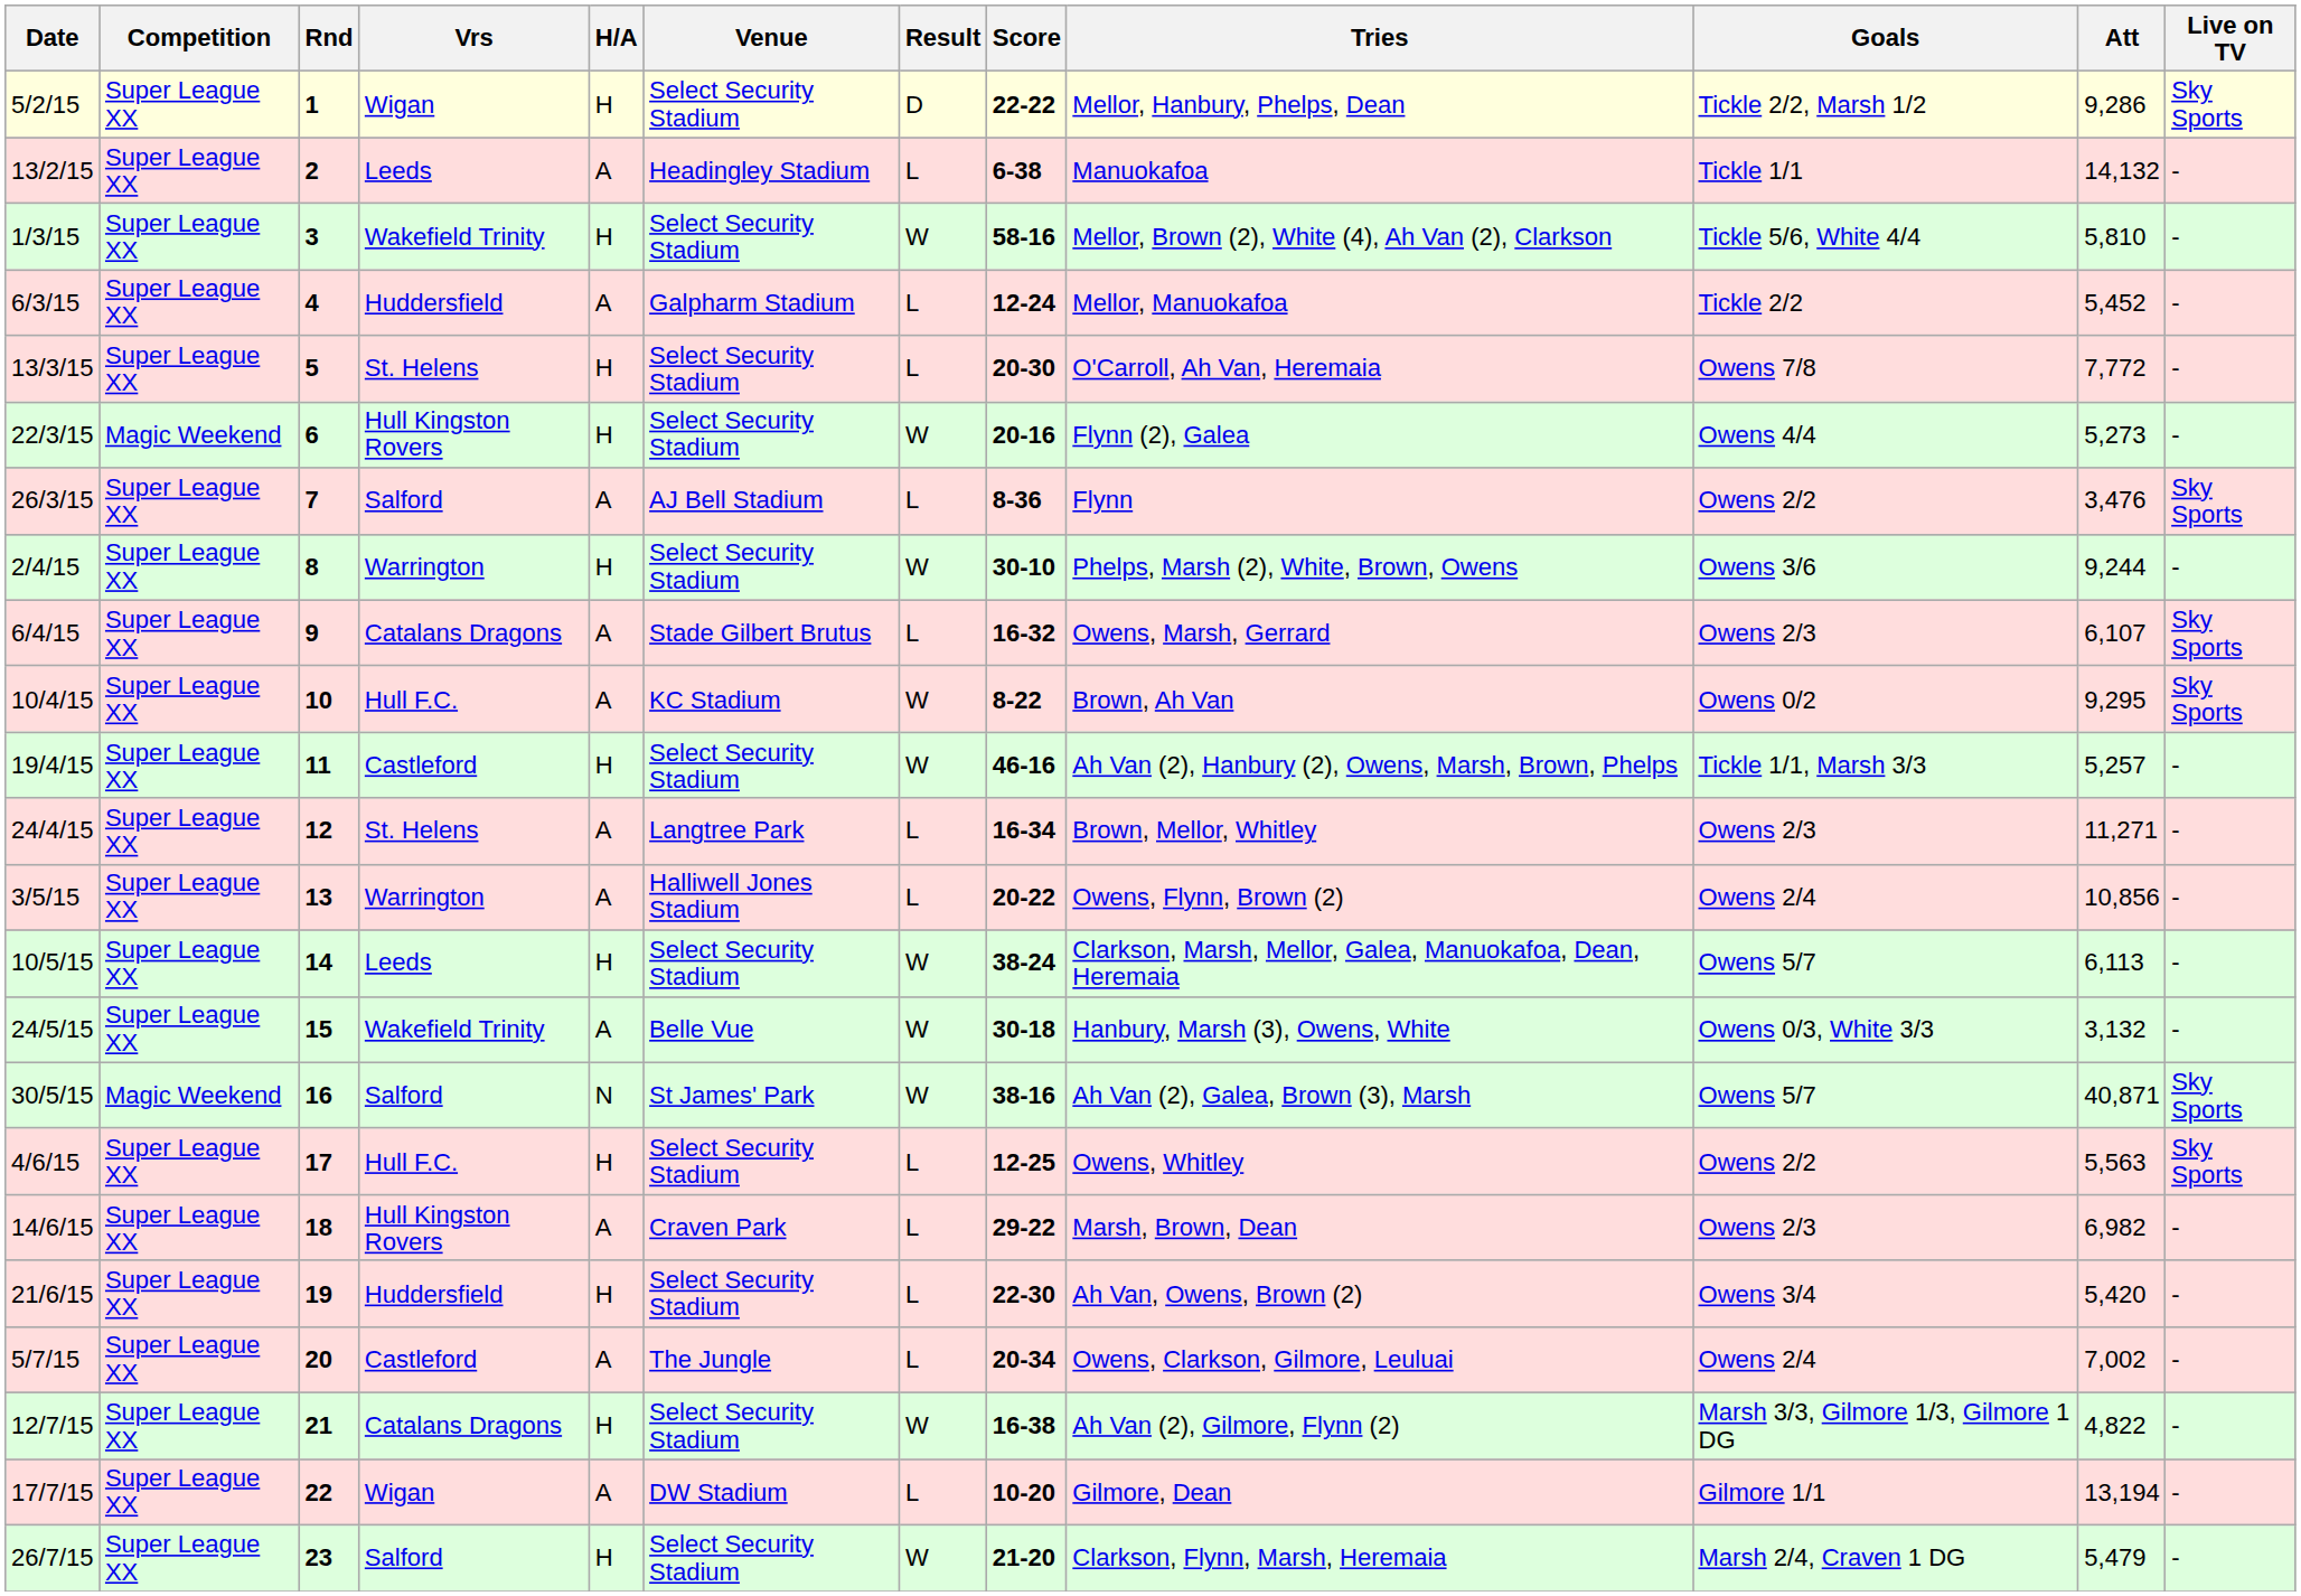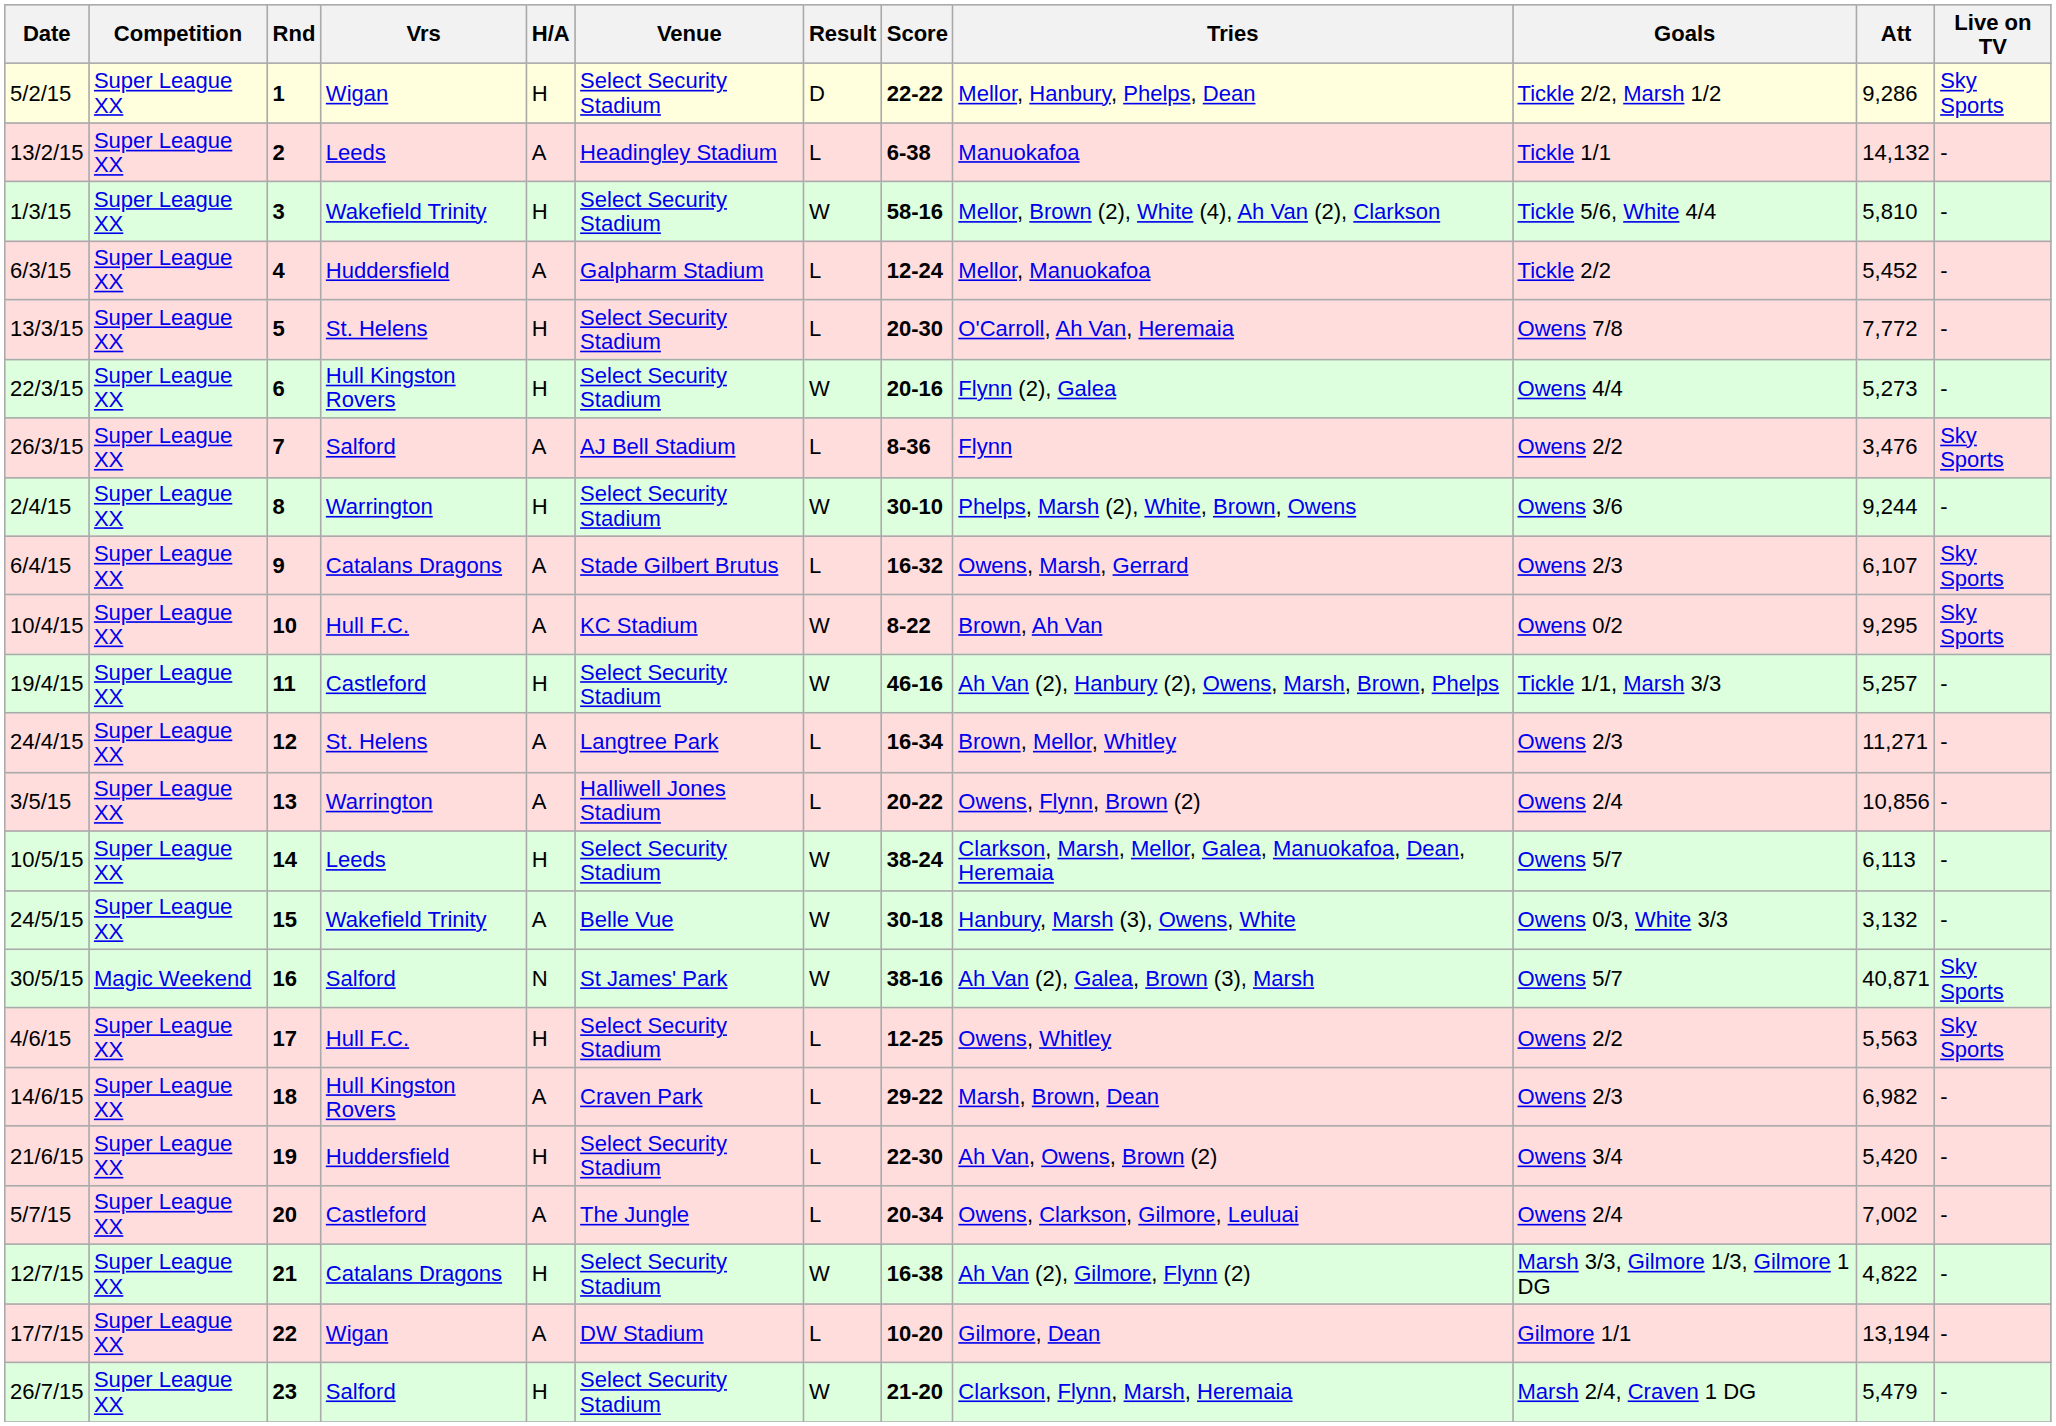22/3/15 | Competition: Magic Weekend -> Super League XX
